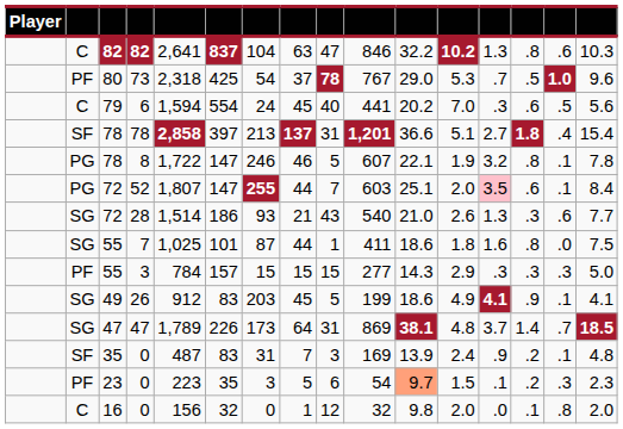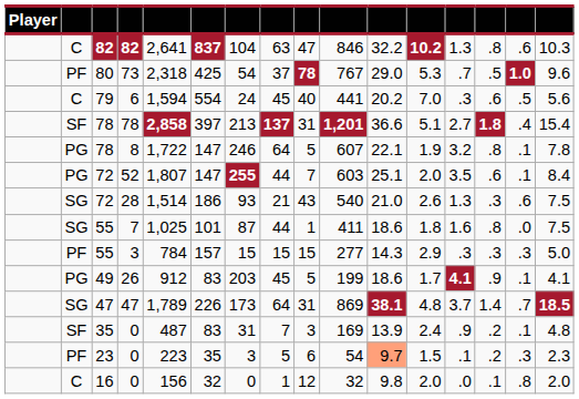8 | column 8: 46 -> 64
52 | column 13: pink background -> no background
28 | column 16: 7.7 -> 7.5
26 | column 2: SG -> PG
26 | column 12: 4.9 -> 1.7
